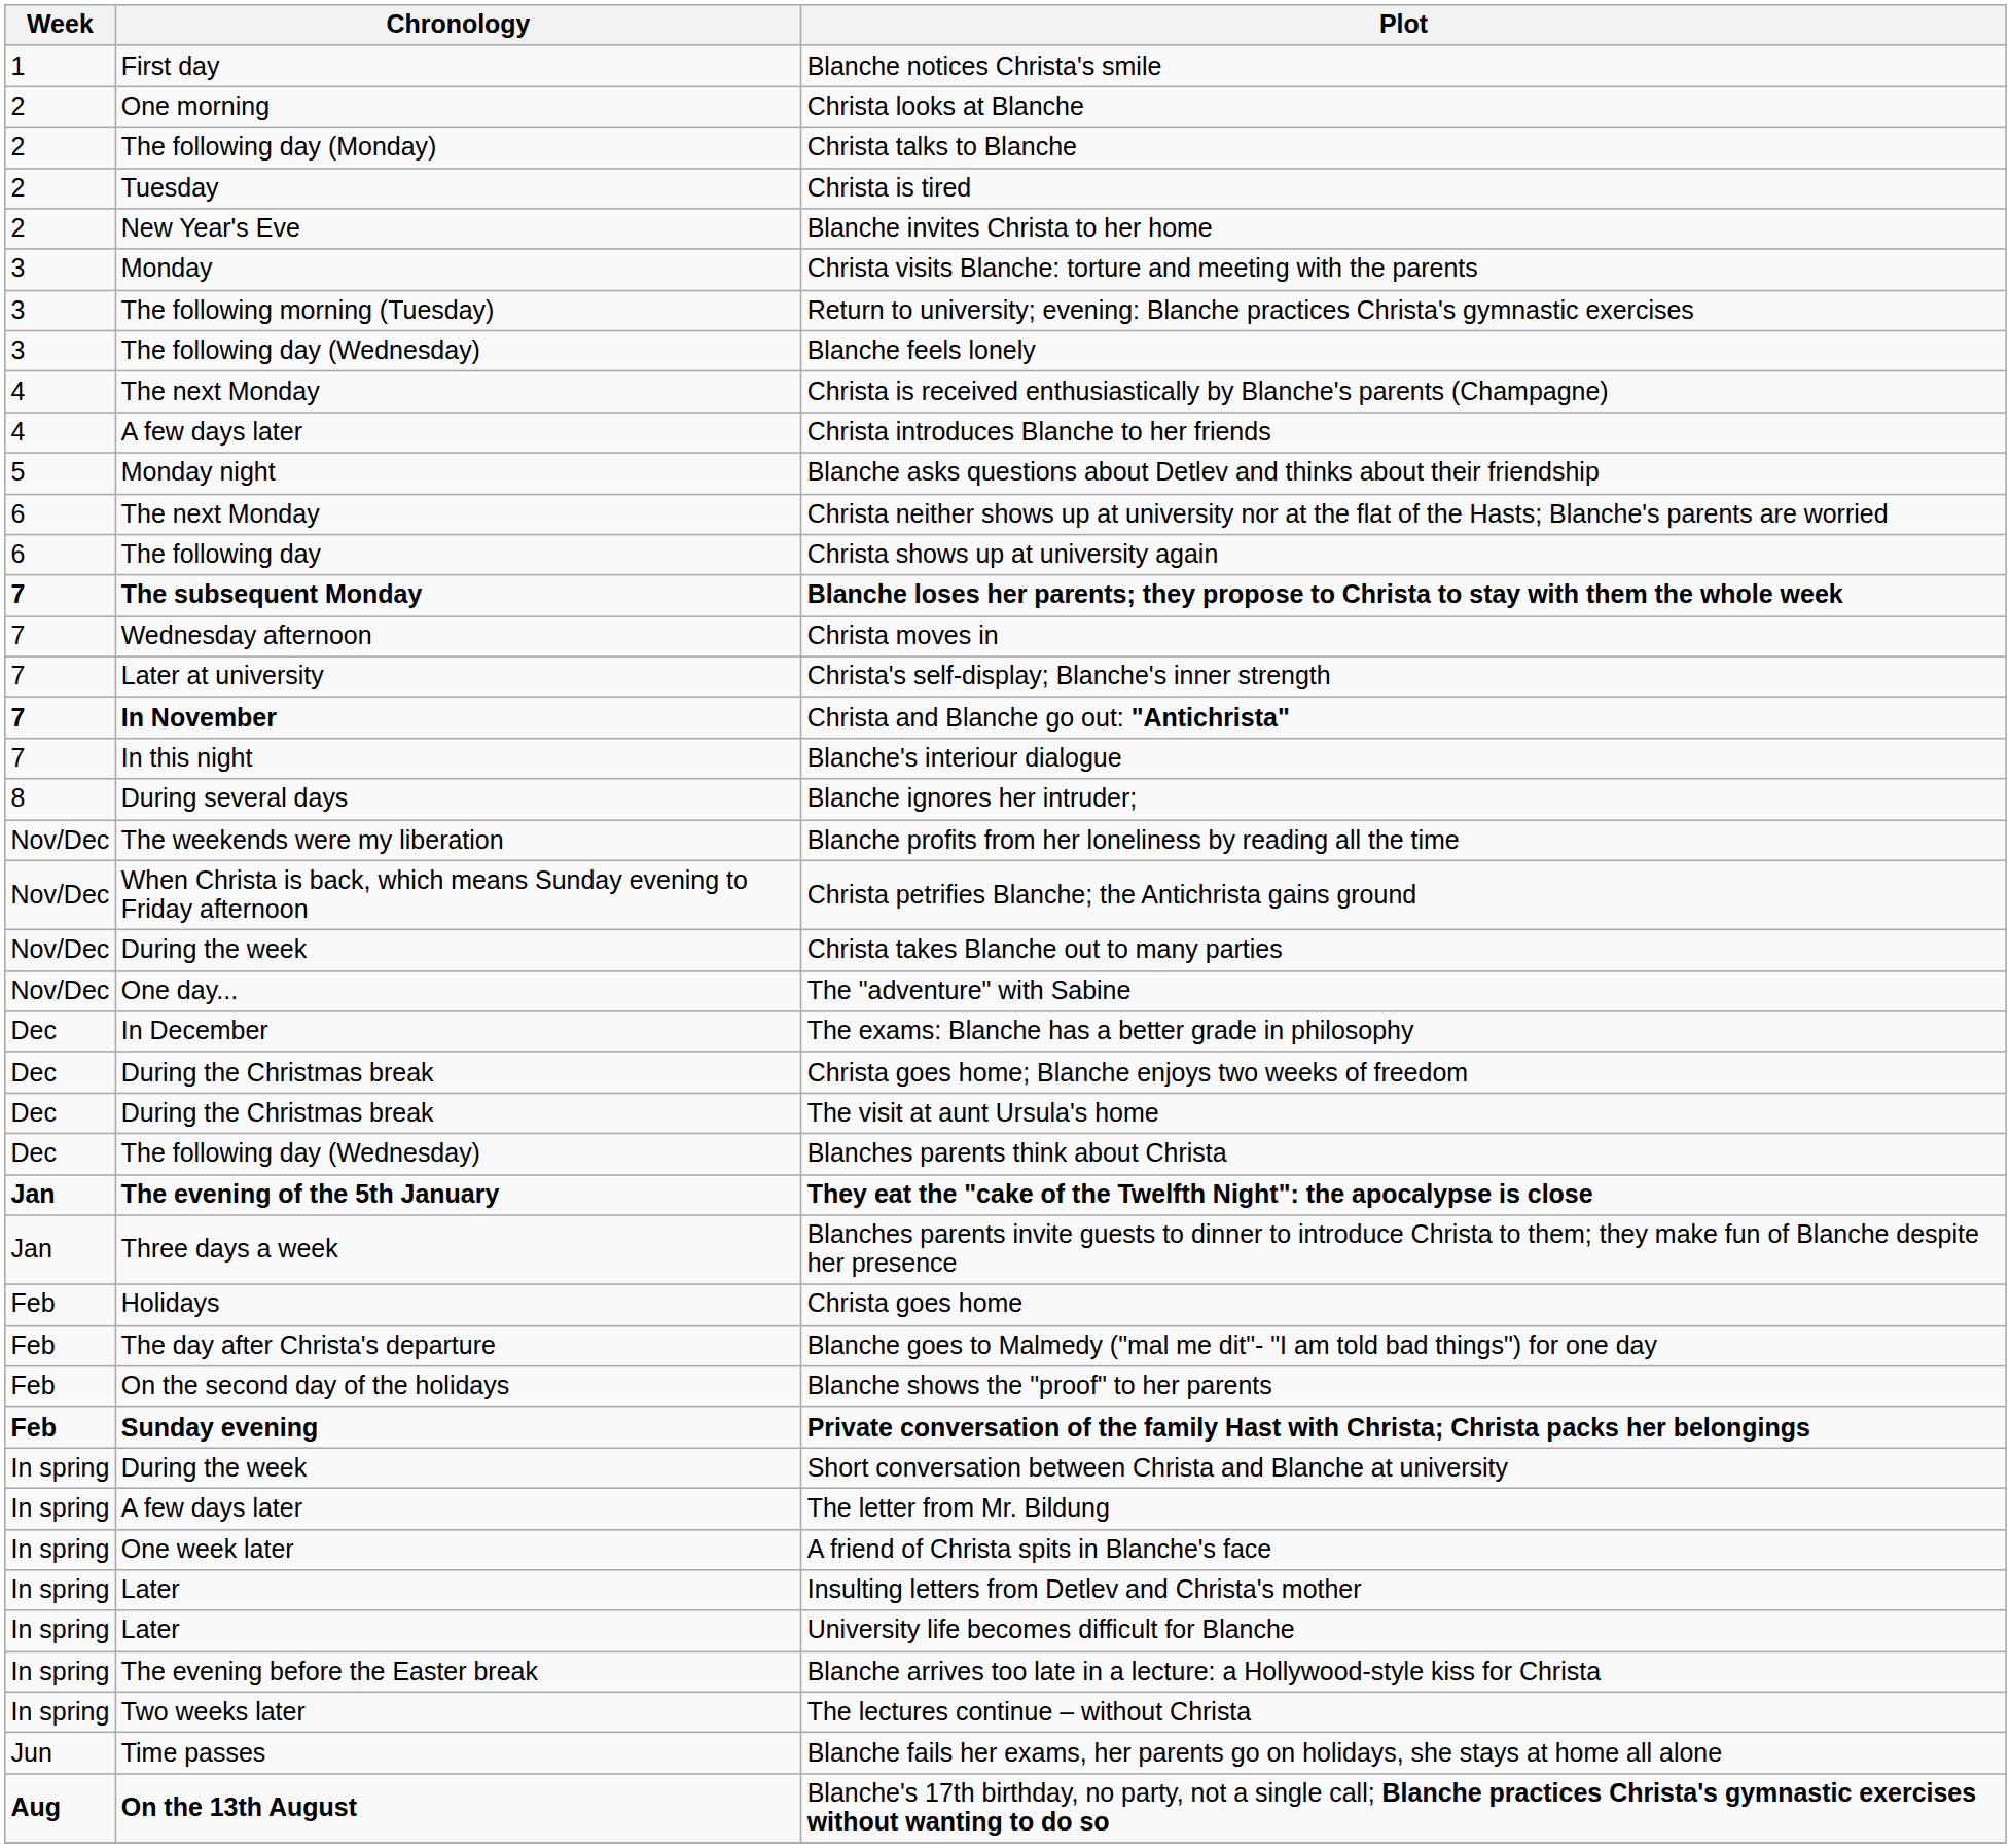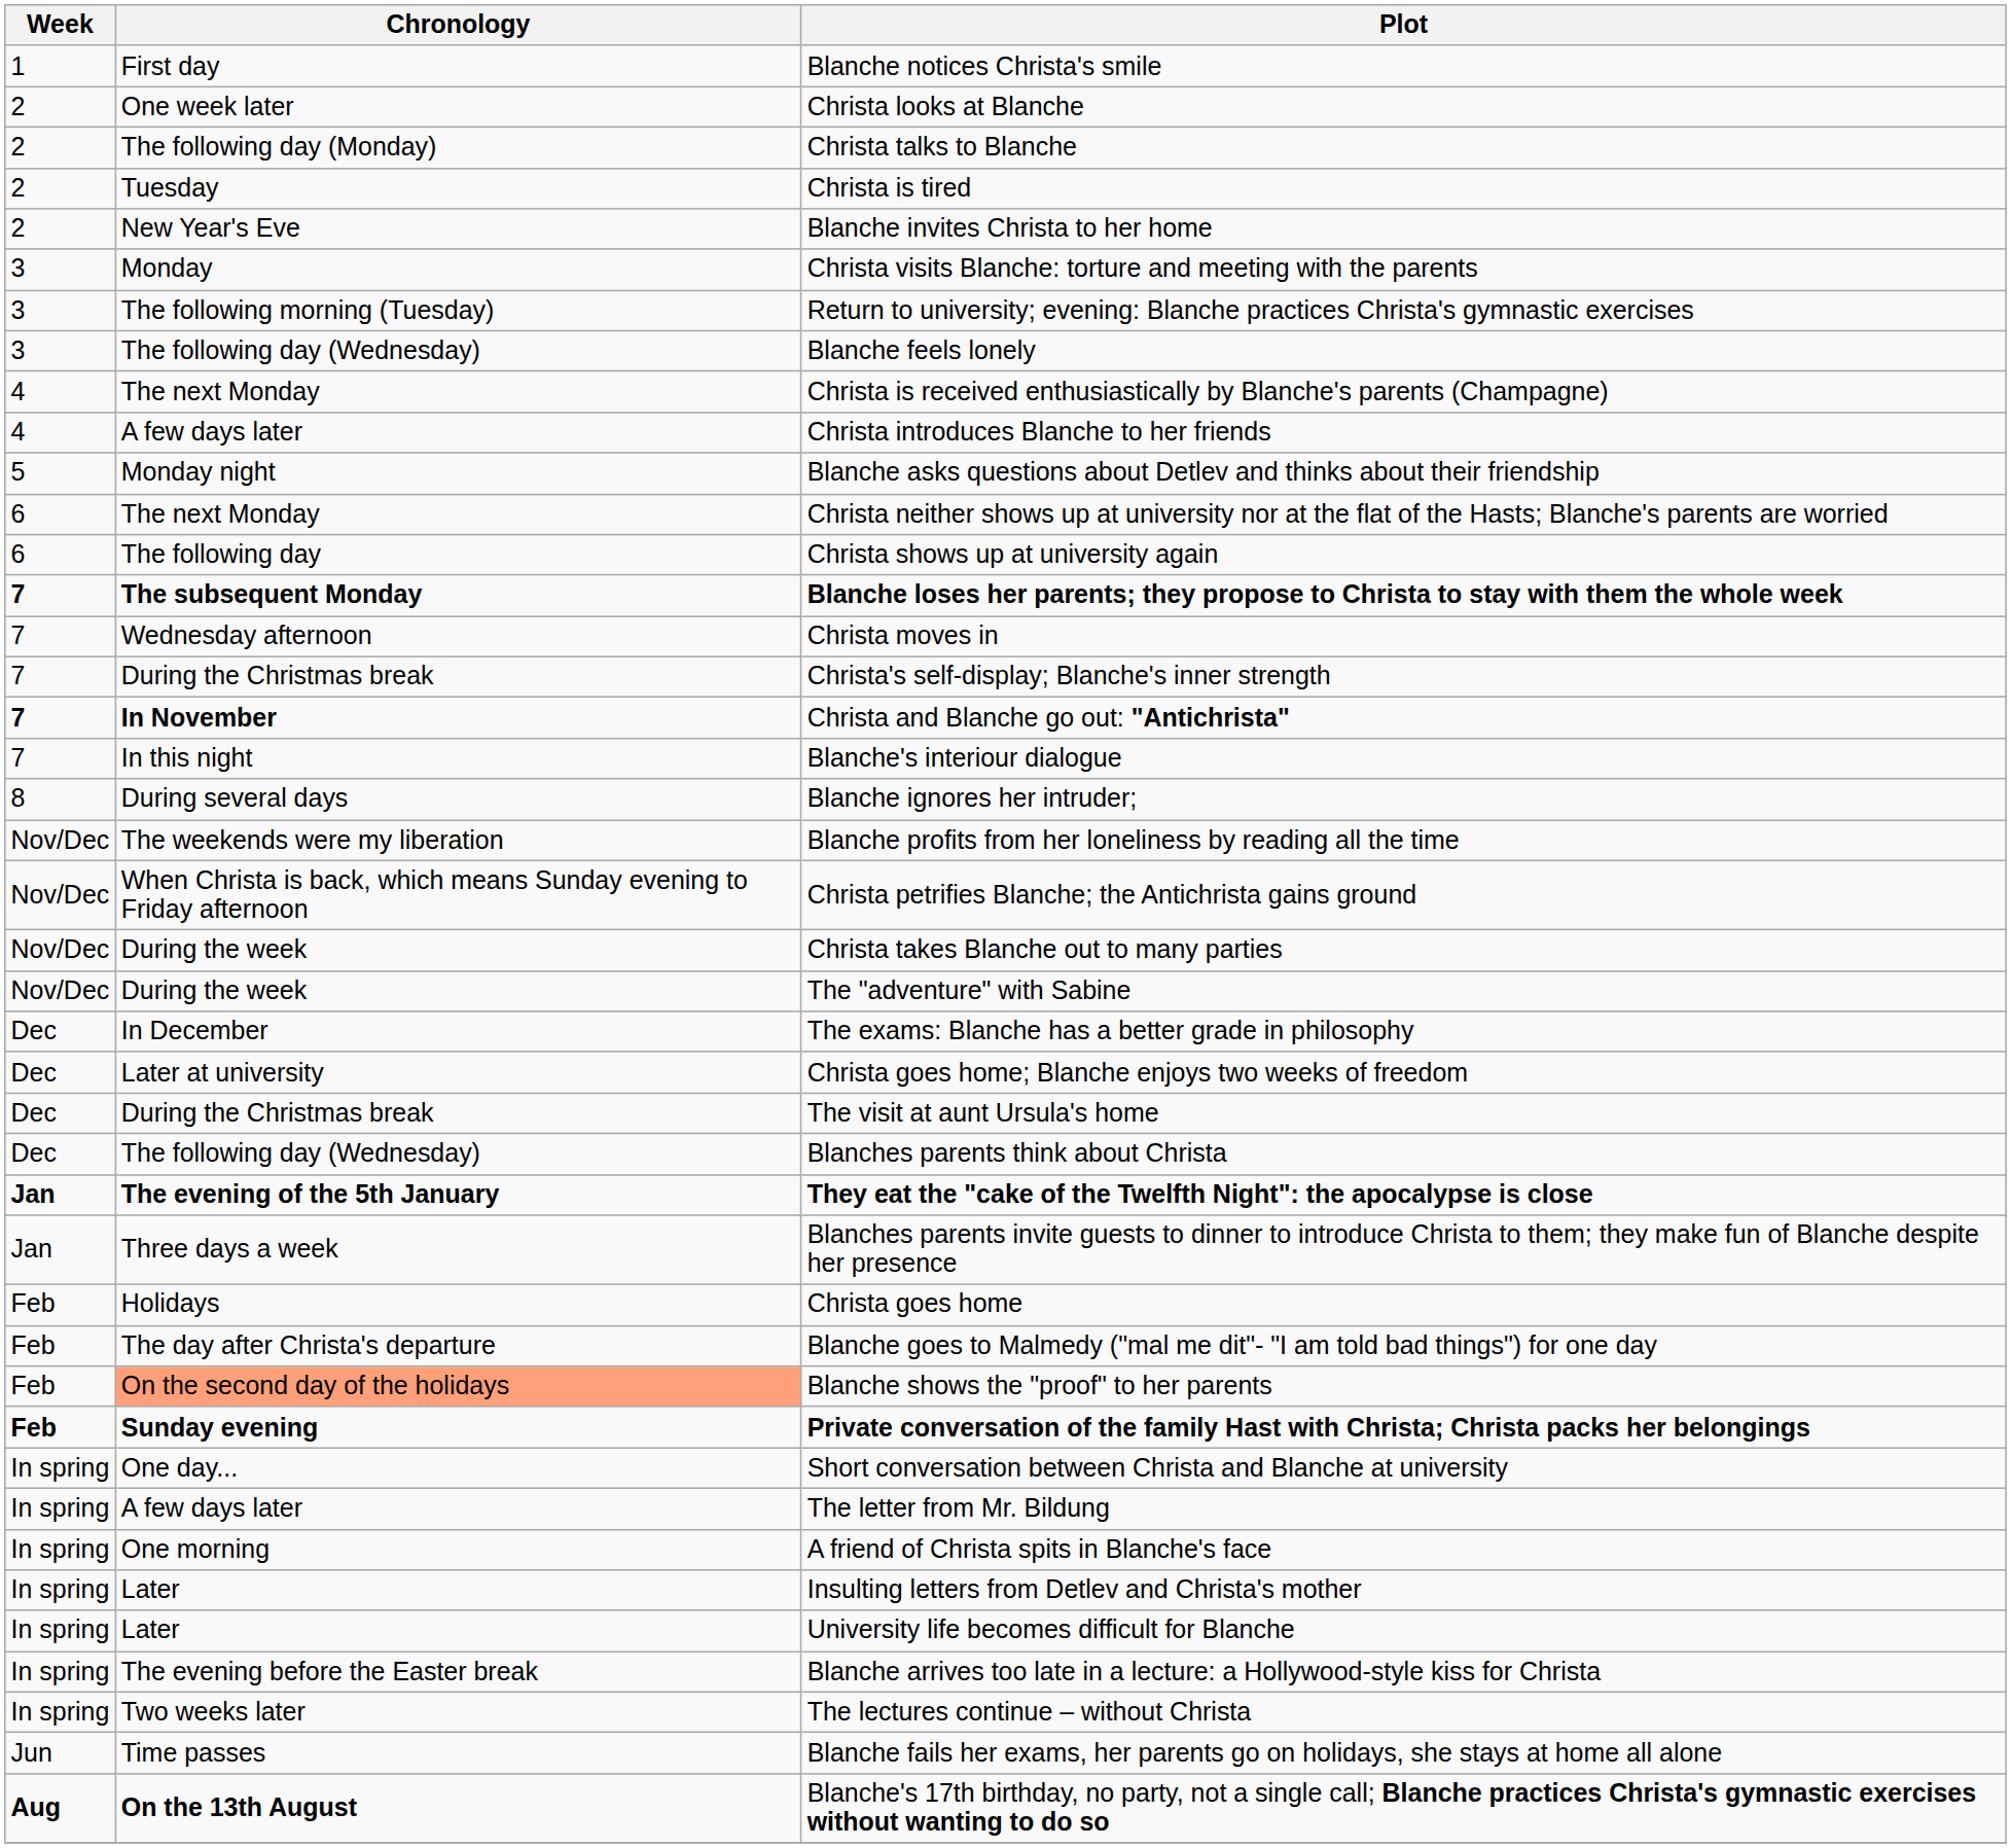Christa looks at Blanche | Chronology: One morning -> One week later
Christa's self-display; Blanche's inner strength | Chronology: Later at university -> During the Christmas break
The "adventure" with Sabine | Chronology: One day... -> During the week
Christa goes home; Blanche enjoys two weeks of freedom | Chronology: During the Christmas break -> Later at university
Blanche shows the "proof" to her parents | Chronology: no background -> lightsalmon background
Short conversation between Christa and Blanche at university | Chronology: During the week -> One day...
A friend of Christa spits in Blanche's face | Chronology: One week later -> One morning
